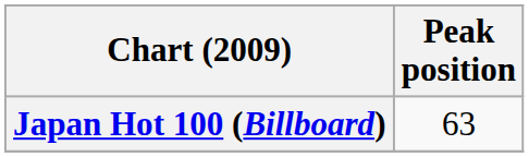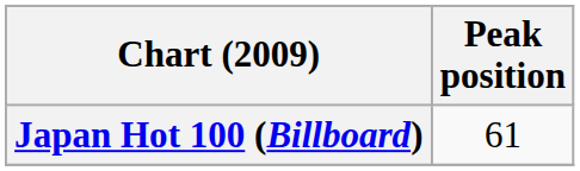Japan Hot 100 (Billboard) | Peak position: 63 -> 61
